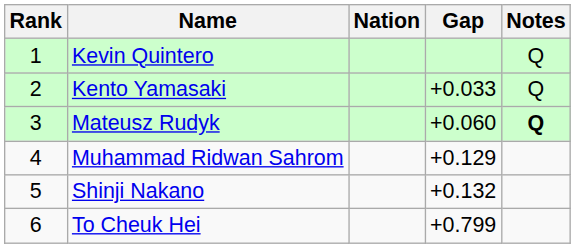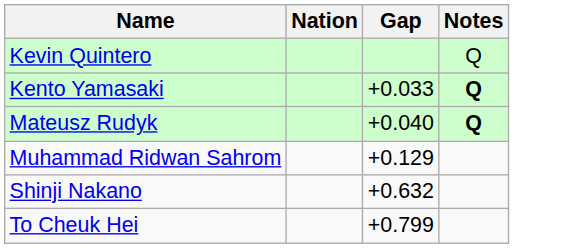- column: Rank | 1 | 2 | 3 | 4 | 5 | 6
Kento Yamasaki | Notes: normal -> bold
Mateusz Rudyk | Gap: +0.060 -> +0.040
Shinji Nakano | Gap: +0.132 -> +0.632
